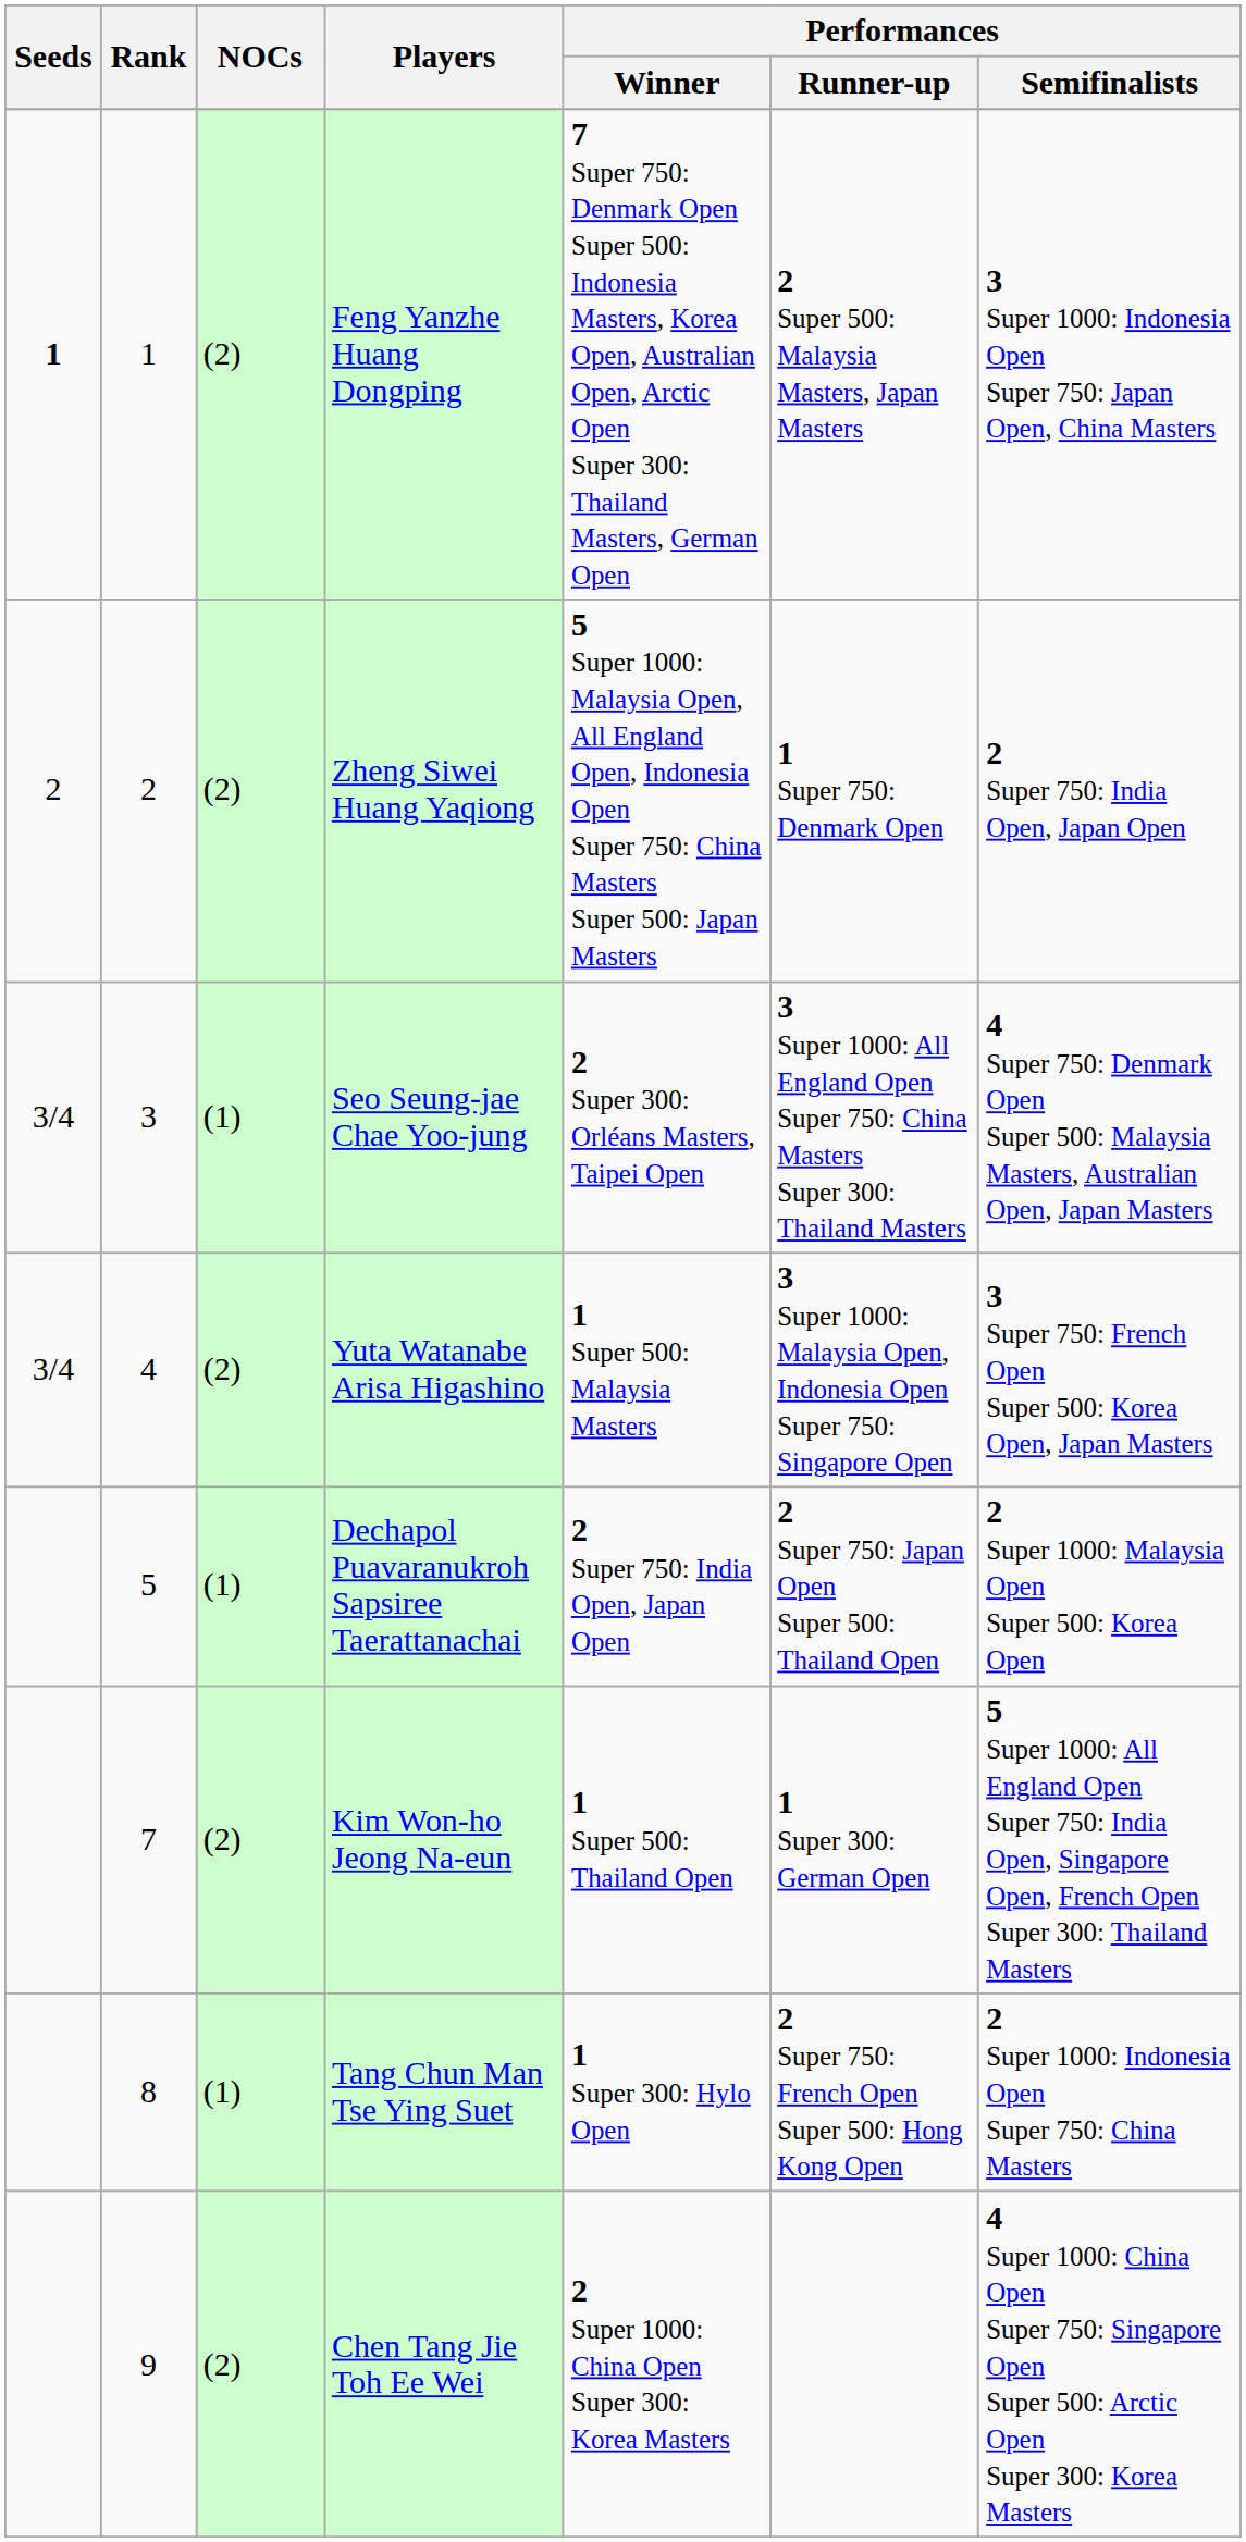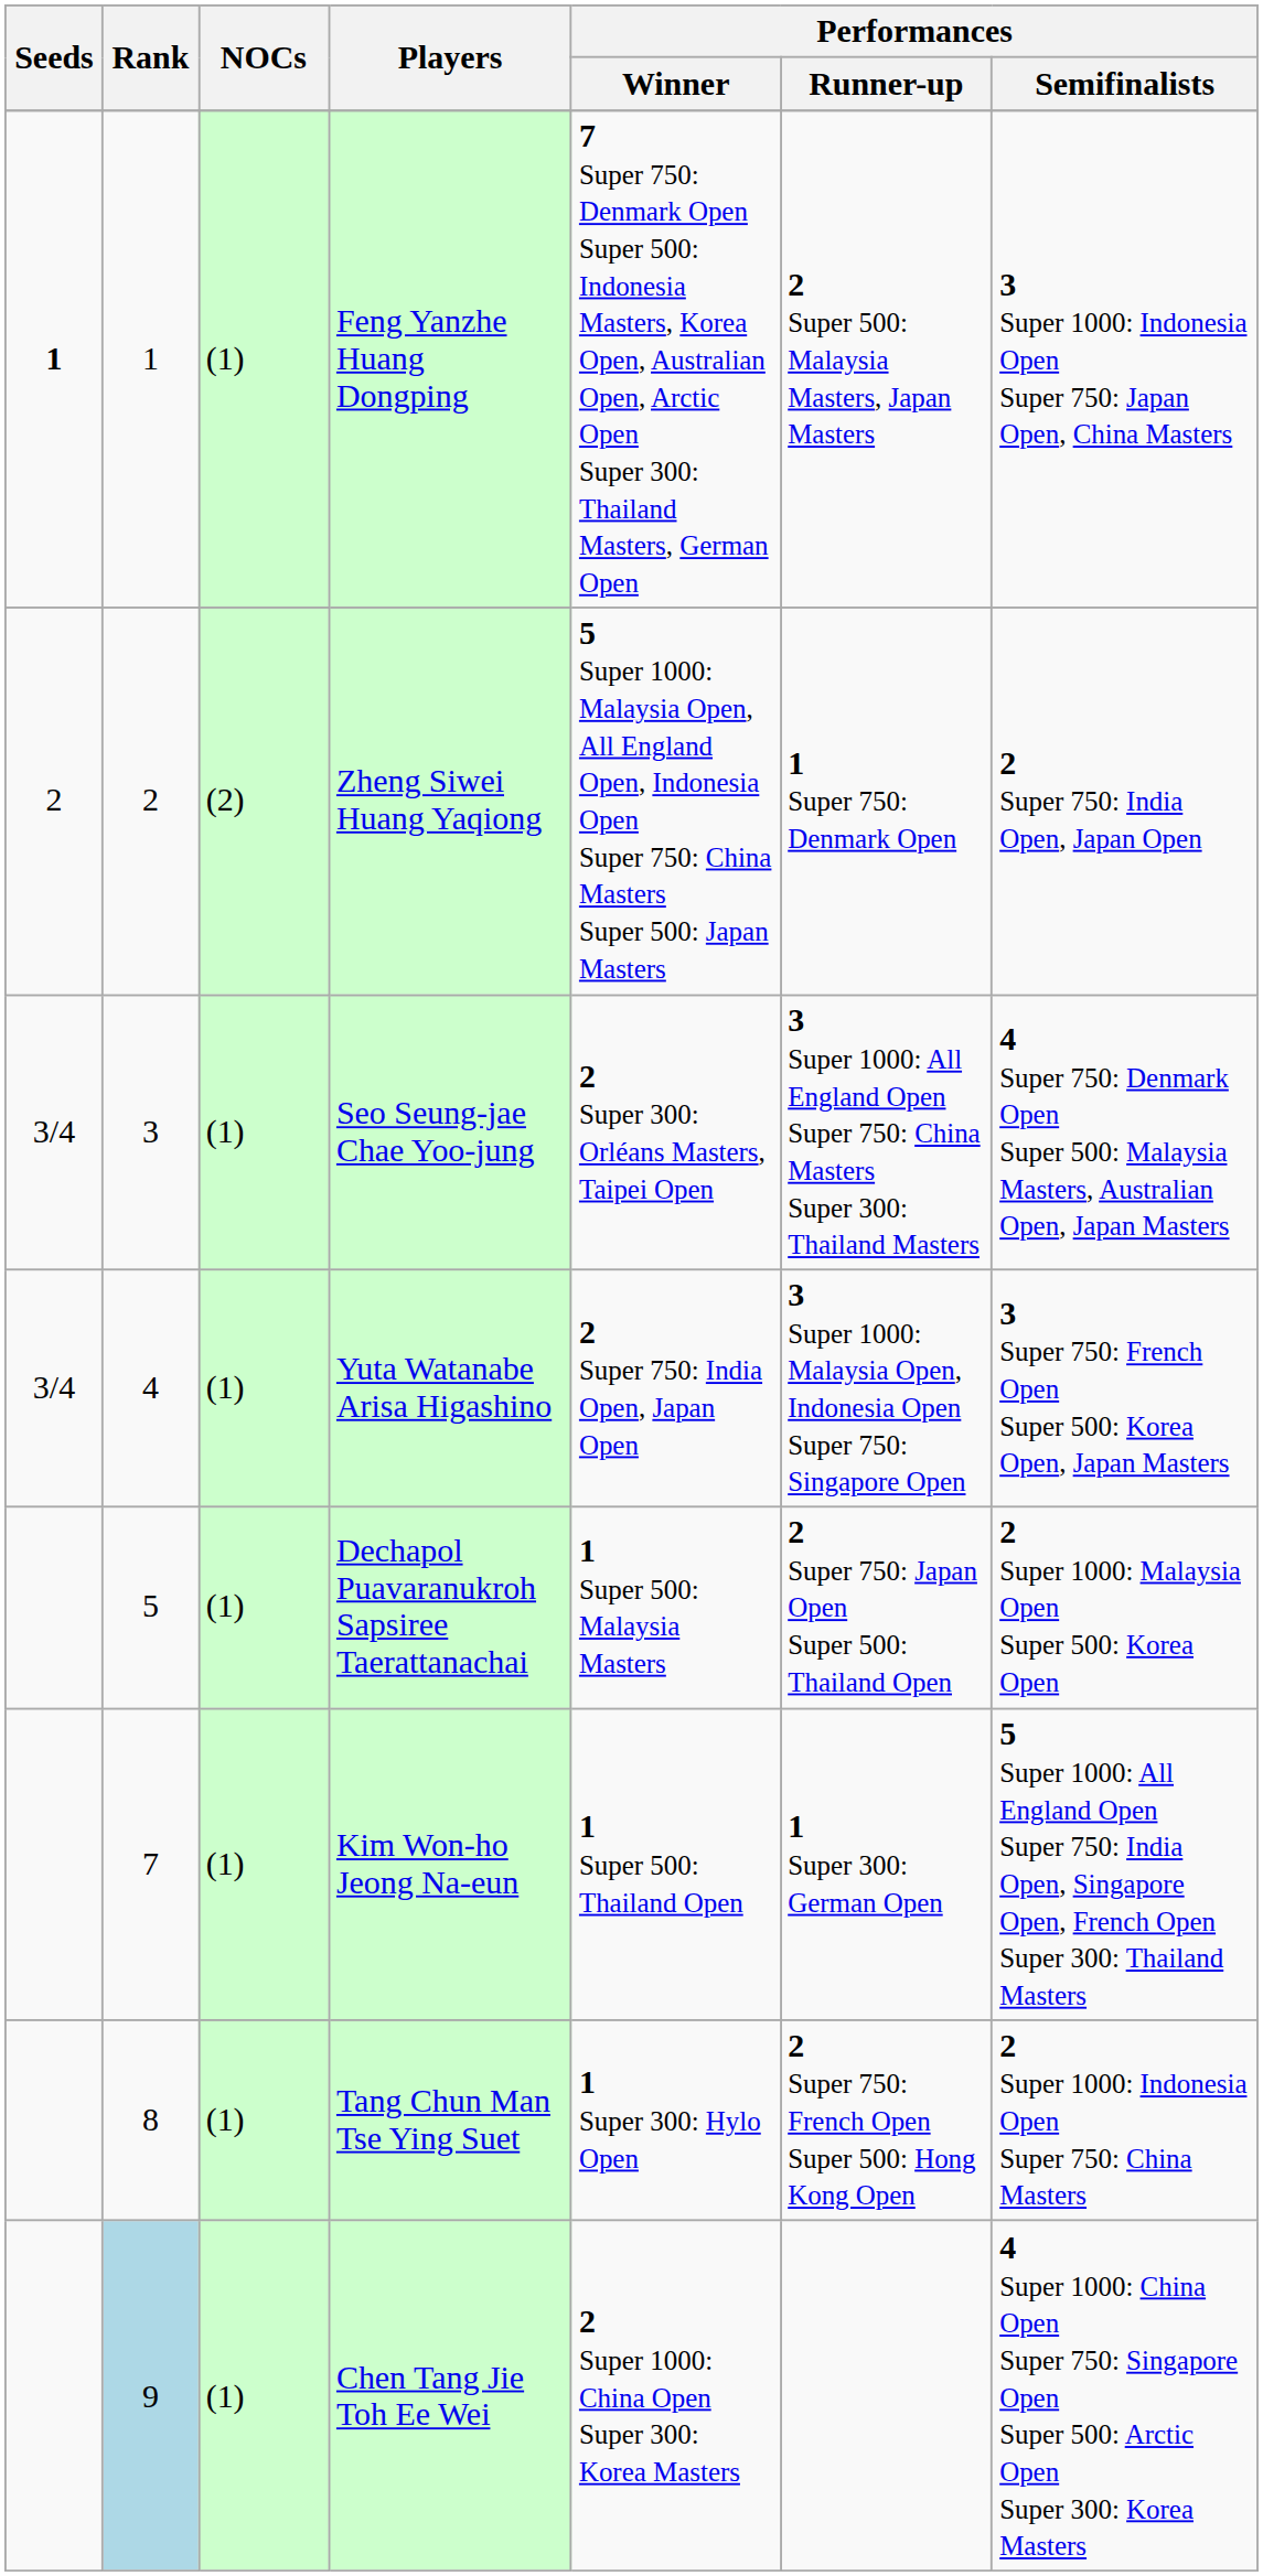Feng Yanzhe Huang Dongping | NOCs: (2) -> (1)
Yuta Watanabe Arisa Higashino | NOCs: (2) -> (1)
Yuta Watanabe Arisa Higashino | Performances / Winner: 1 Super 500: Malaysia Masters -> 2 Super 750: India Open, Japan Open
Dechapol Puavaranukroh Sapsiree Taerattanachai | Performances / Winner: 2 Super 750: India Open, Japan Open -> 1 Super 500: Malaysia Masters
Kim Won-ho Jeong Na-eun | NOCs: (2) -> (1)
Chen Tang Jie Toh Ee Wei | Rank: no background -> lightblue background
Chen Tang Jie Toh Ee Wei | NOCs: (2) -> (1)
